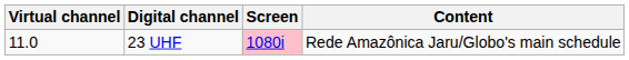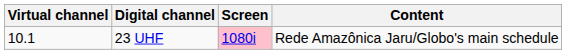23 UHF | Virtual channel: 11.0 -> 10.1
